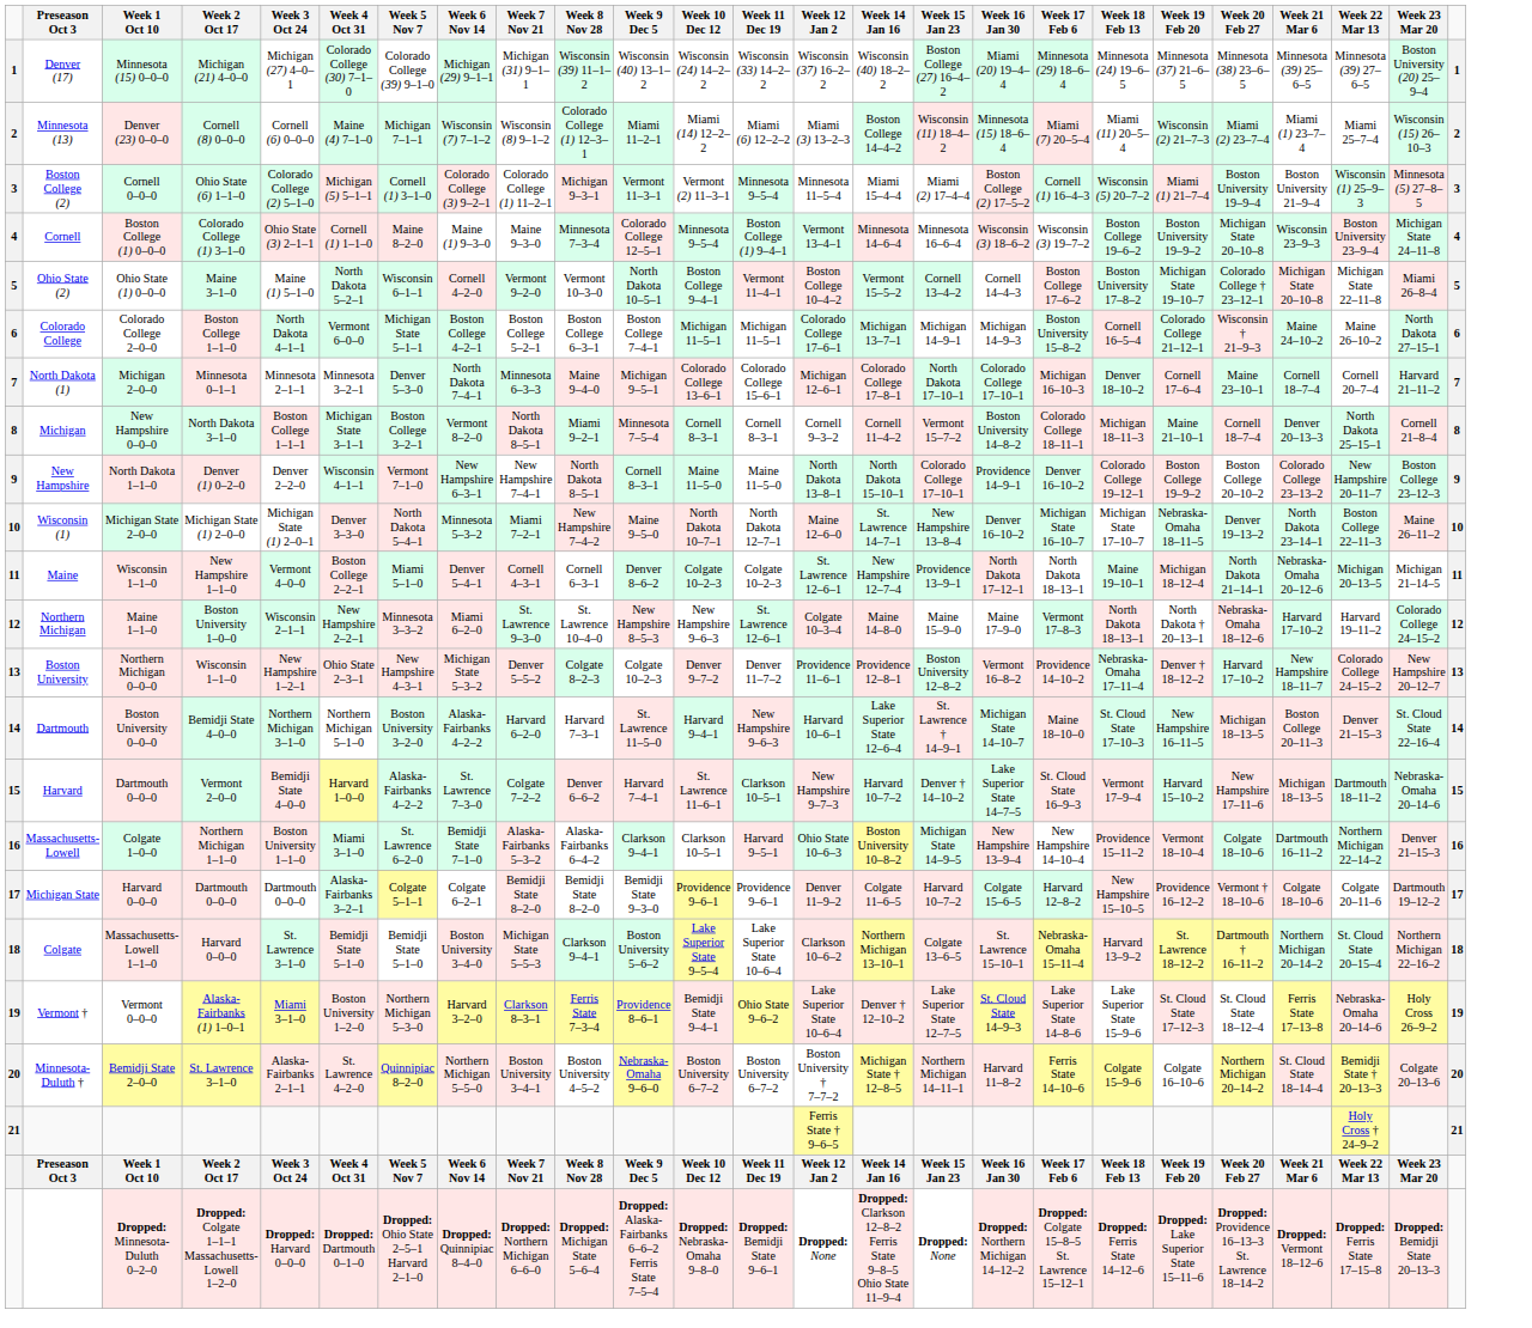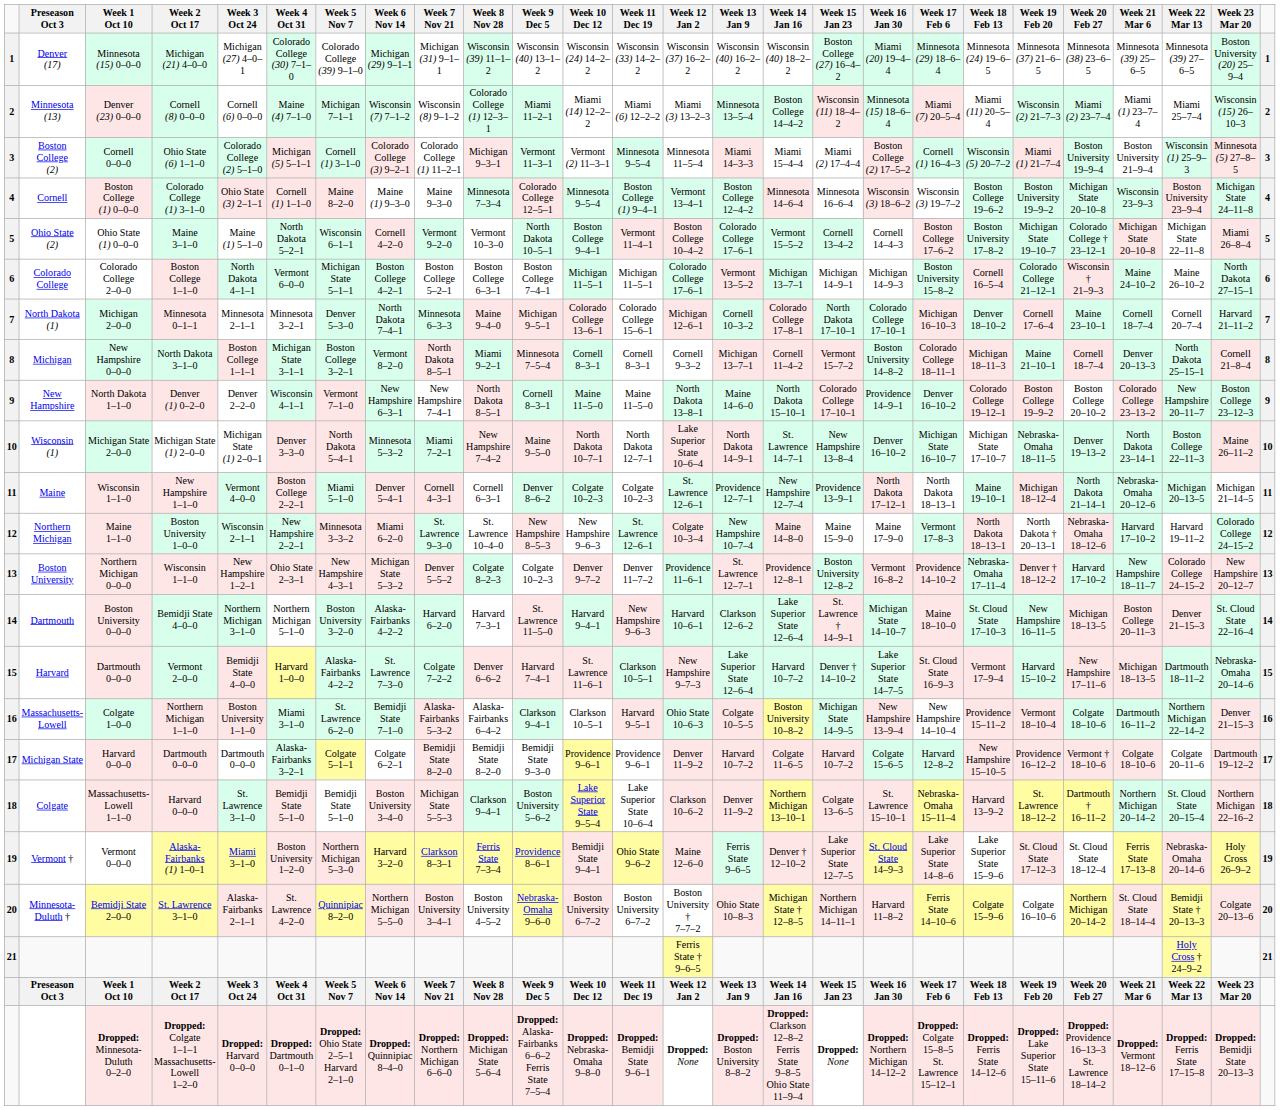+ column: Week 13 Jan 9 | Wisconsin (40) 16–2–2 | Minnesota 13–5–4 | Miami 14–3–3 | Boston College 12–4–2 | Colorado College 17–6–1 | Vermont 13–5–2 | Cornell 10–3–2 | Michigan 13–7–1 | Maine 14–6–0 | North Dakota 14–9–1 | Providence 12–7–1 | New Hampshire 10–7–4 | St. Lawrence 12–7–1 | Clarkson 12–6–2 | Lake Superior State 12–6–4 | Colgate 10–5–5 | Harvard 10–7–2 | Denver 11–9–2 | Ferris State 9–6–5 | Ohio State 10–8–3 | Week 13 Jan 9 | Dropped: Boston University 8–8–2
Michigan State 2–0–0 | Week 12 Jan 2: Maine 12–6–0 -> Lake Superior State 10–6–4
Vermont 0–0–0 | Week 12 Jan 2: Lake Superior State 10–6–4 -> Maine 12–6–0
